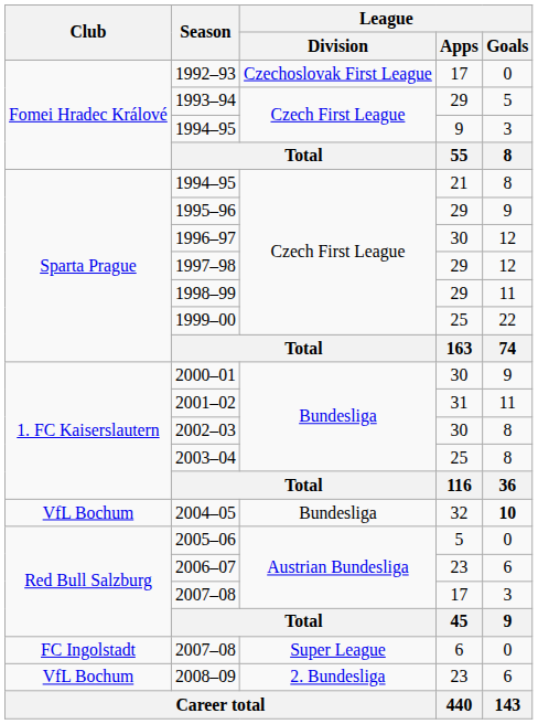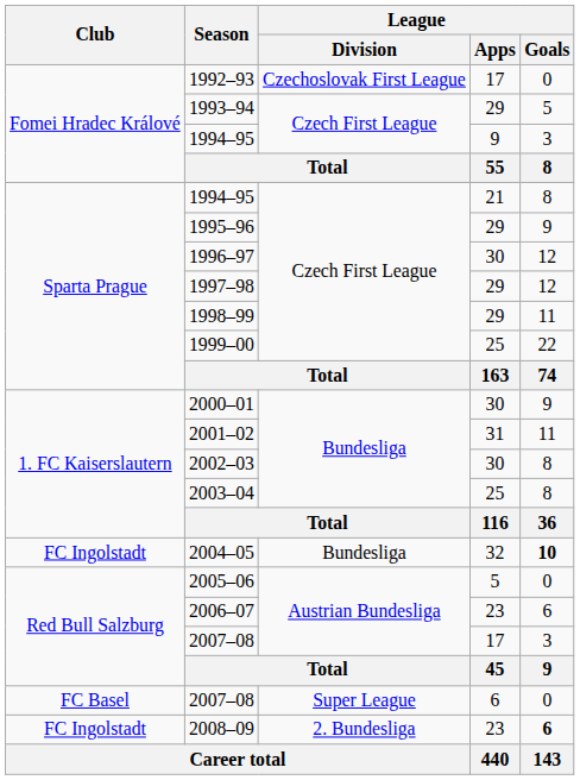2004–05 | Club: VfL Bochum -> FC Ingolstadt
2007–08 / 6 | Club: FC Ingolstadt -> FC Basel
2008–09 | Club: VfL Bochum -> FC Ingolstadt
2008–09 | League / Goals: normal -> bold
